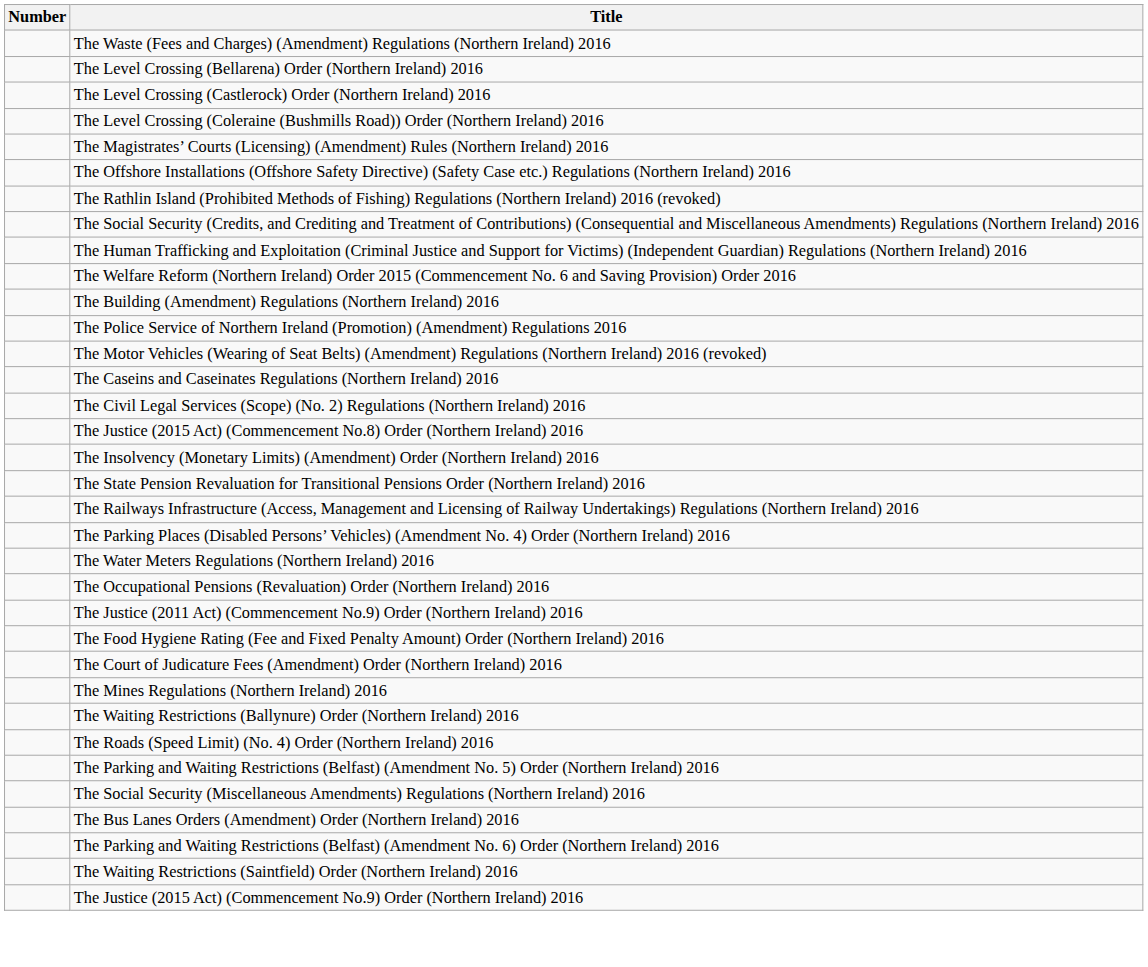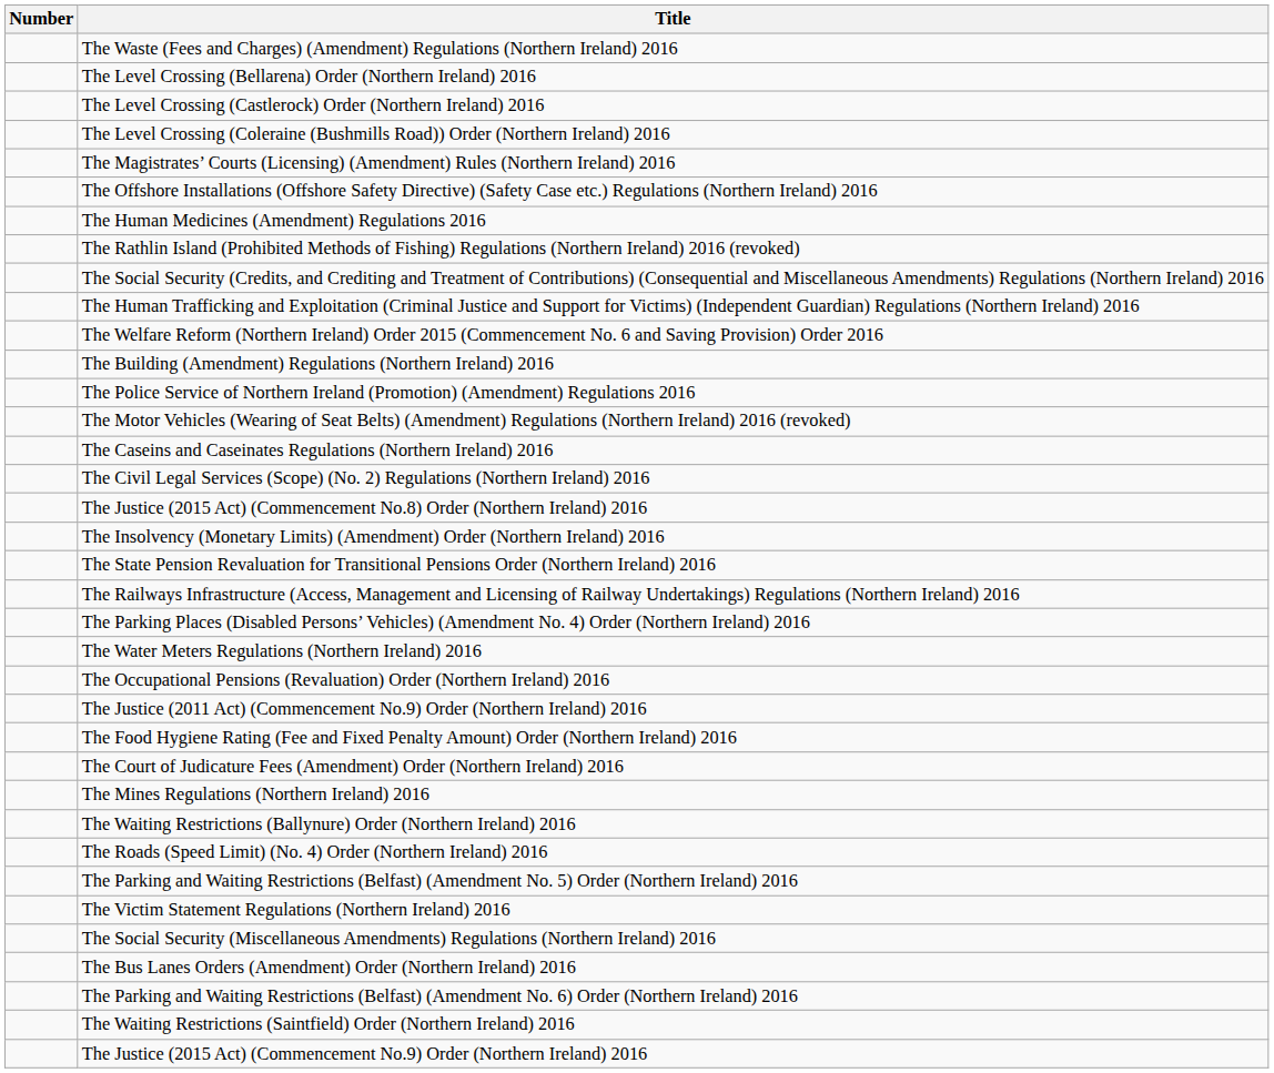+ row: The Human Medicines (Amendment) Regulations 2016
+ row: The Victim Statement Regulations (Northern Ireland) 2016
